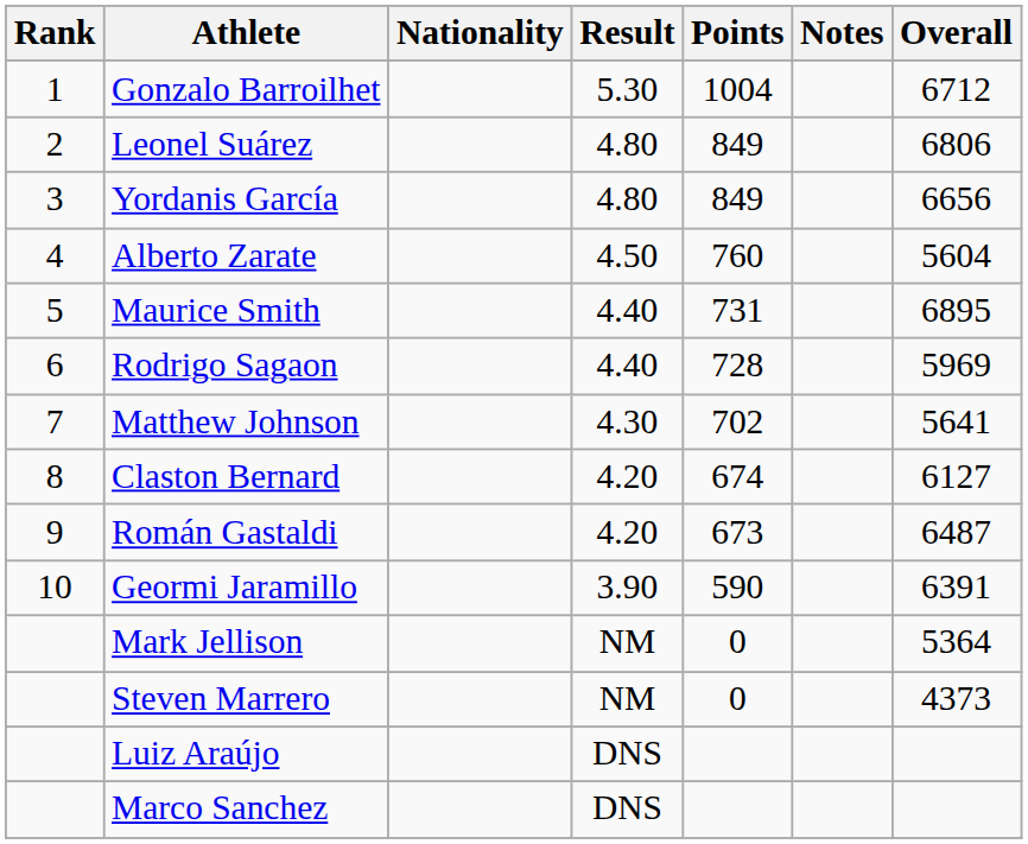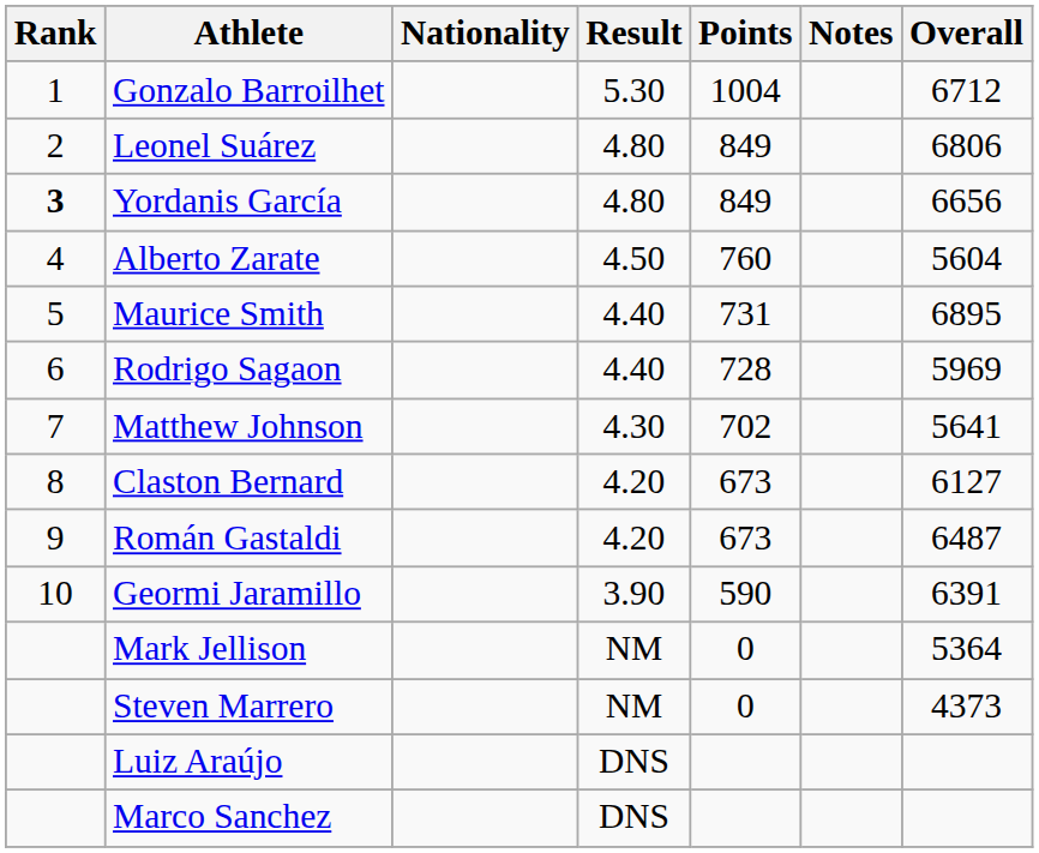Yordanis García | Rank: normal -> bold
Claston Bernard | Points: 674 -> 673
